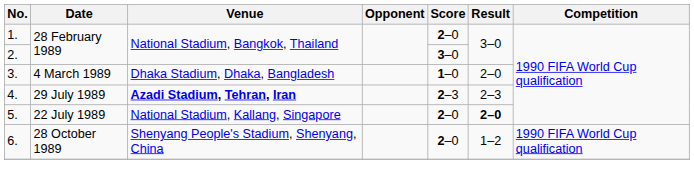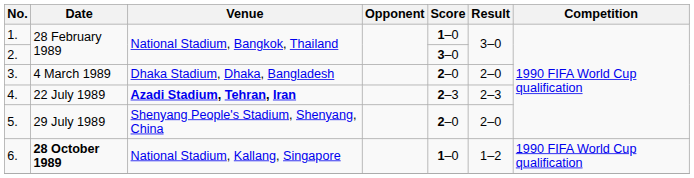1. | Score: 2–0 -> 1–0
3. | Score: 1–0 -> 2–0
4. | Date: 29 July 1989 -> 22 July 1989
5. | Date: 22 July 1989 -> 29 July 1989
5. | Venue: National Stadium, Kallang, Singapore -> Shenyang People's Stadium, Shenyang, China
5. | Result: bold -> normal
6. | Date: normal -> bold
6. | Venue: Shenyang People's Stadium, Shenyang, China -> National Stadium, Kallang, Singapore
6. | Score: 2–0 -> 1–0
